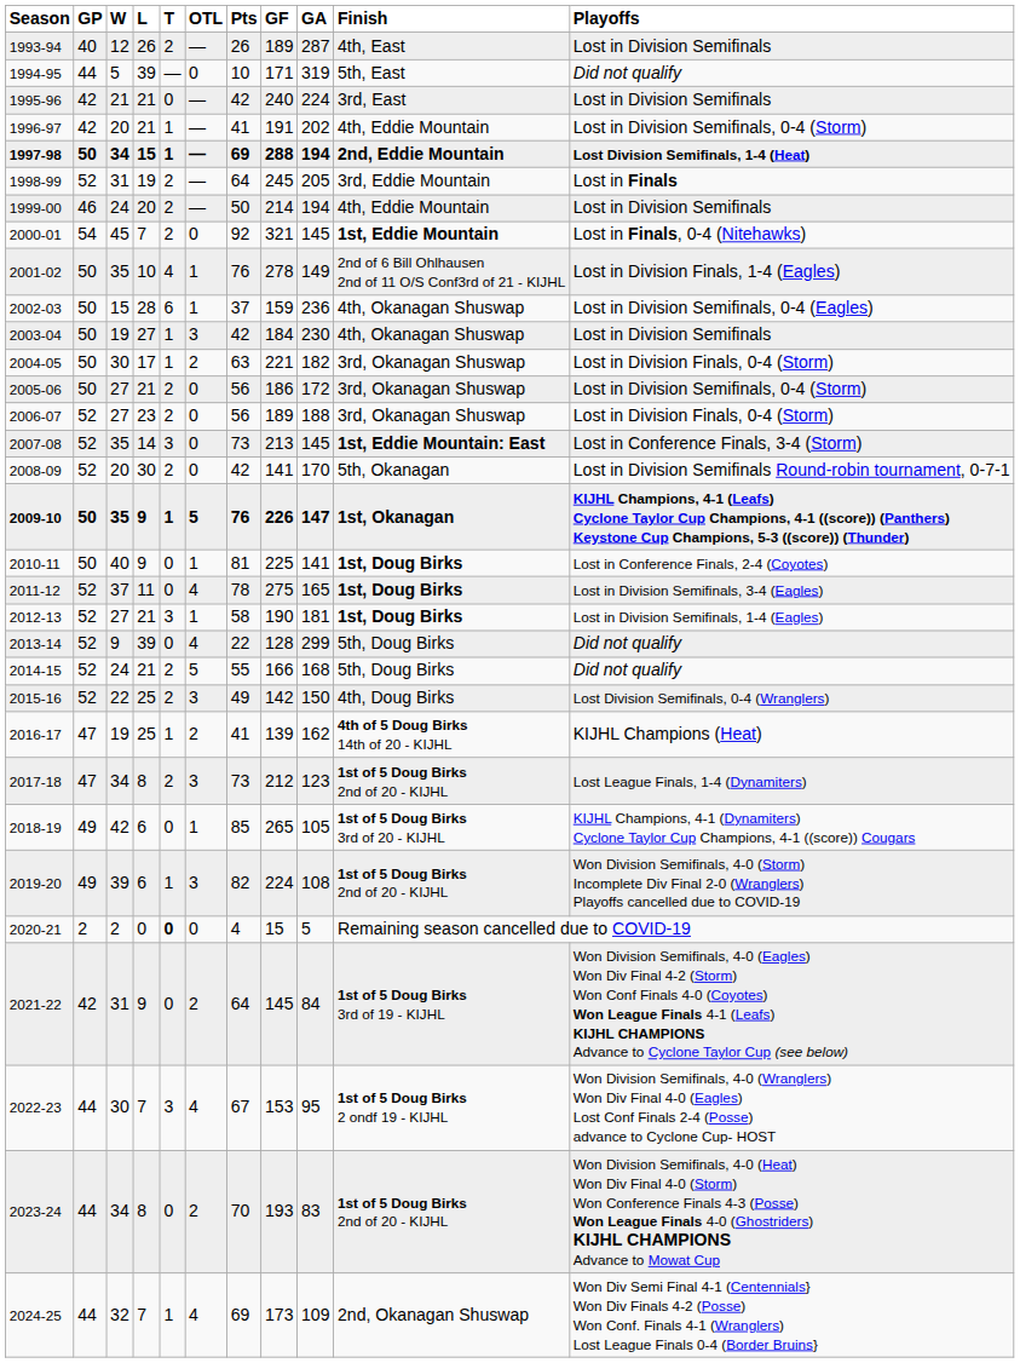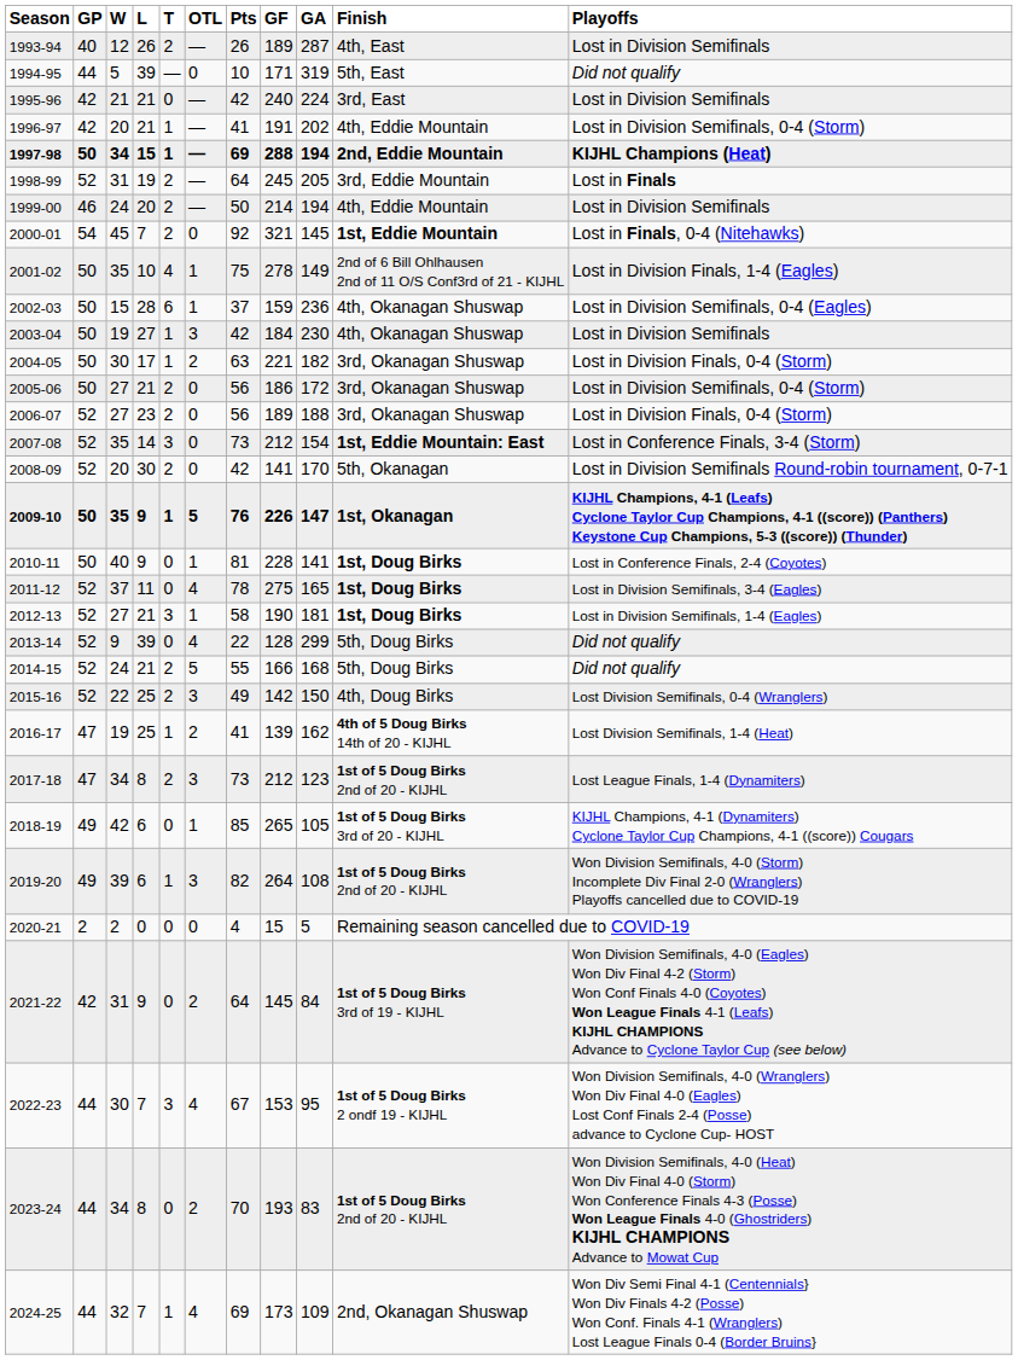1997-98 | column 11: Lost Division Semifinals, 1-4 (Heat) -> KIJHL Champions (Heat)
2001-02 | column 7: 76 -> 75
2007-08 | column 8: 213 -> 212
2007-08 | column 9: 145 -> 154
2010-11 | column 8: 225 -> 228
2016-17 | column 11: KIJHL Champions (Heat) -> Lost Division Semifinals, 1-4 (Heat)
2019-20 | column 8: 224 -> 264
2020-21 | column 5: bold -> normal
